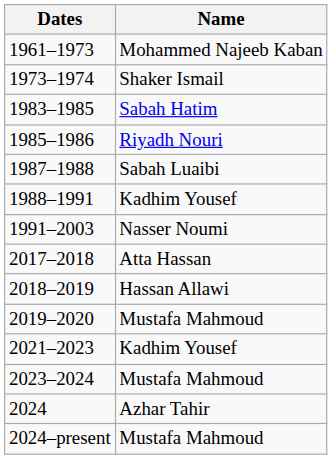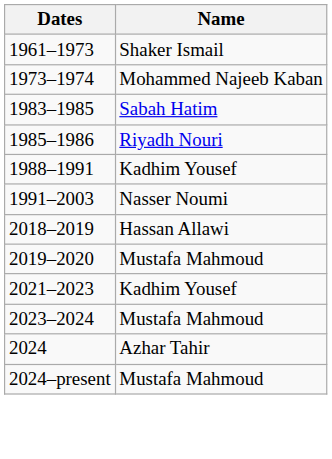1961–1973 | Name: Mohammed Najeeb Kaban -> Shaker Ismail
1973–1974 | Name: Shaker Ismail -> Mohammed Najeeb Kaban
- row: 1987–1988 | Sabah Luaibi
- row: 2017–2018 | Atta Hassan
